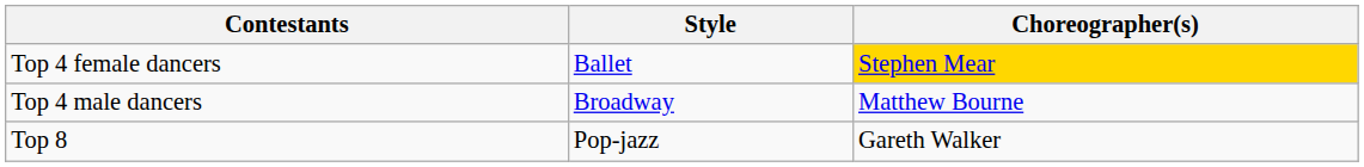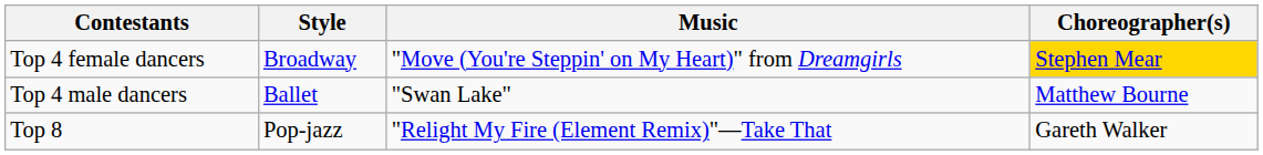+ column: Music | "Move (You're Steppin' on My Heart)" from Dreamgirls | "Swan Lake" | "Relight My Fire (Element Remix)"—Take That
Top 4 female dancers | Style: Ballet -> Broadway
Top 4 male dancers | Style: Broadway -> Ballet
